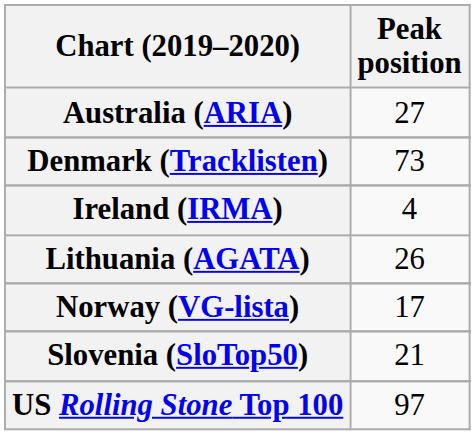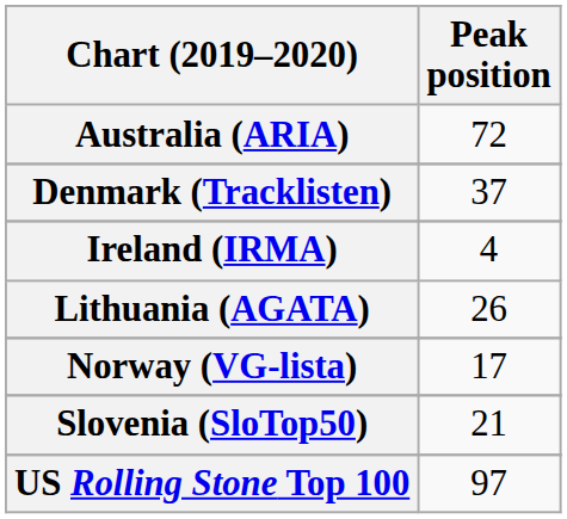Australia (ARIA) | Peak position: 27 -> 72
Denmark (Tracklisten) | Peak position: 73 -> 37
